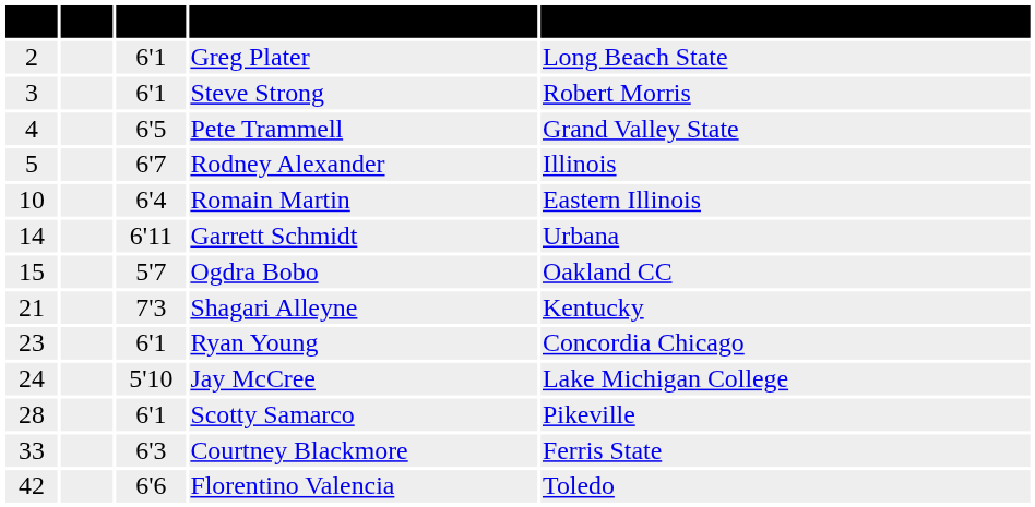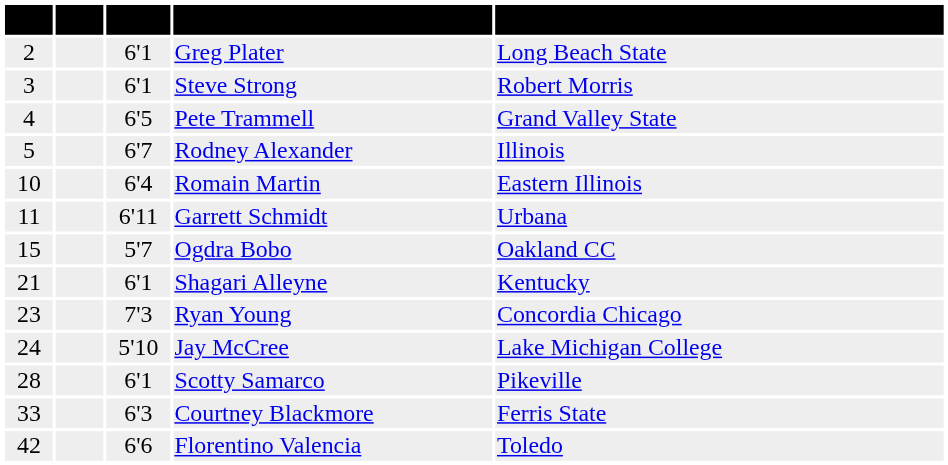Garrett Schmidt | #: 14 -> 11
Shagari Alleyne | Ht.: 7'3 -> 6'1
Ryan Young | Ht.: 6'1 -> 7'3
